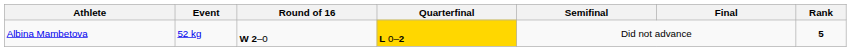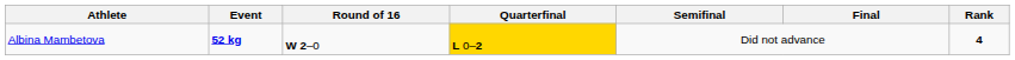Albina Mambetova | Event: normal -> bold
Albina Mambetova | Rank: 5 -> 4
